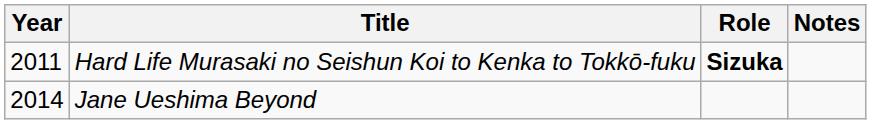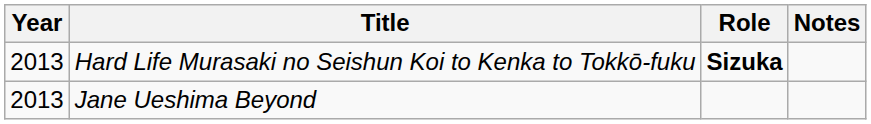Hard Life Murasaki no Seishun Koi to Kenka to Tokkō-fuku | Year: 2011 -> 2013
Jane Ueshima Beyond | Year: 2014 -> 2013
